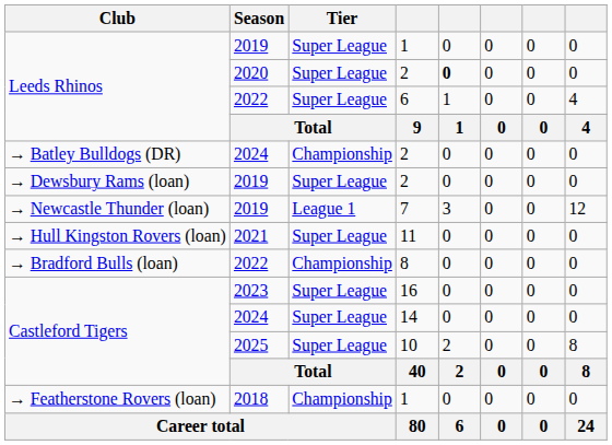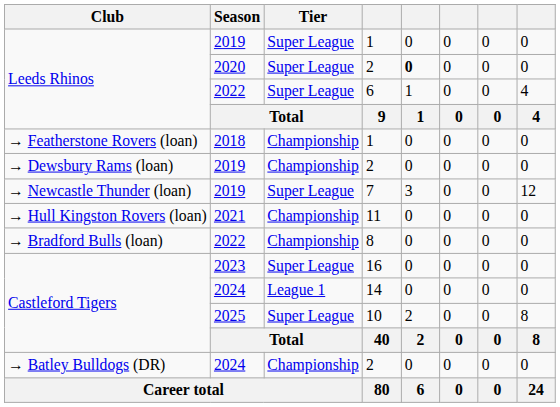rows swapped: → Featherstone Rovers (loan) / 1 <-> → Batley Bulldogs (DR) / 2
→ Dewsbury Rams (loan) / 2 | Tier: Super League -> Championship
7 | Tier: League 1 -> Super League
11 | Tier: Super League -> Championship
14 | Tier: Super League -> League 1
